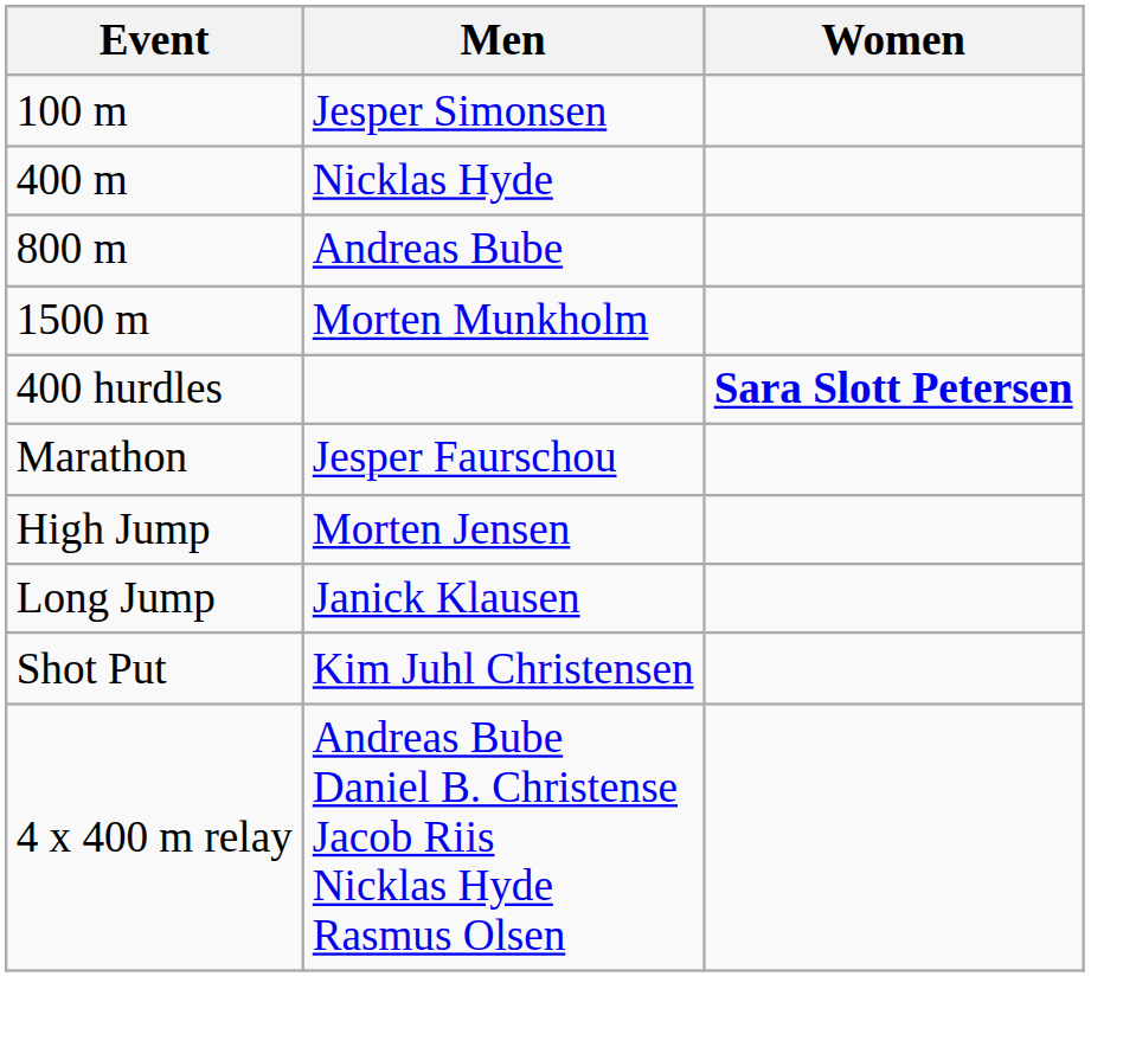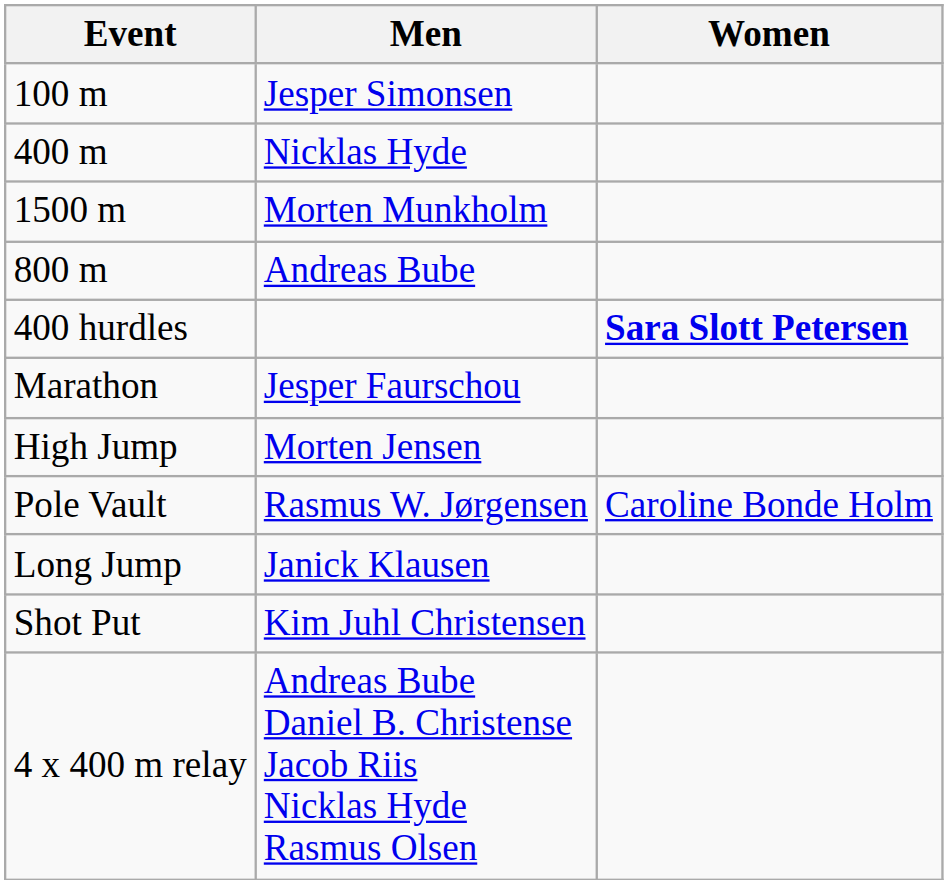rows swapped: 800 m <-> 1500 m
+ row: Pole Vault | Rasmus W. Jørgensen | Caroline Bonde Holm
